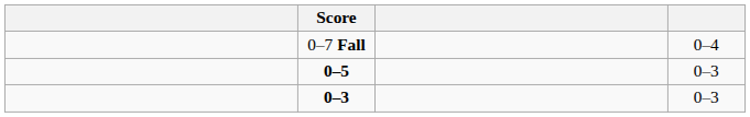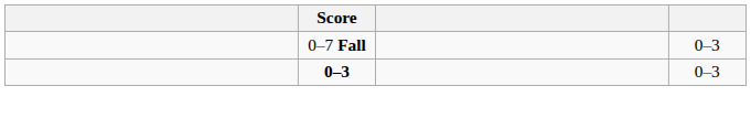0–7 Fall | column 4: 0–4 -> 0–3
- row: 0–5 | 0–3
